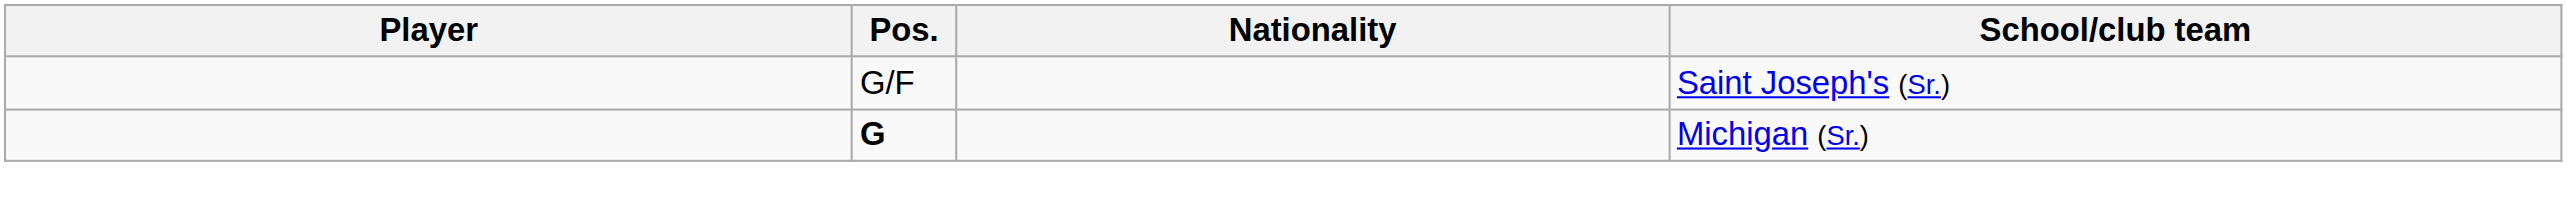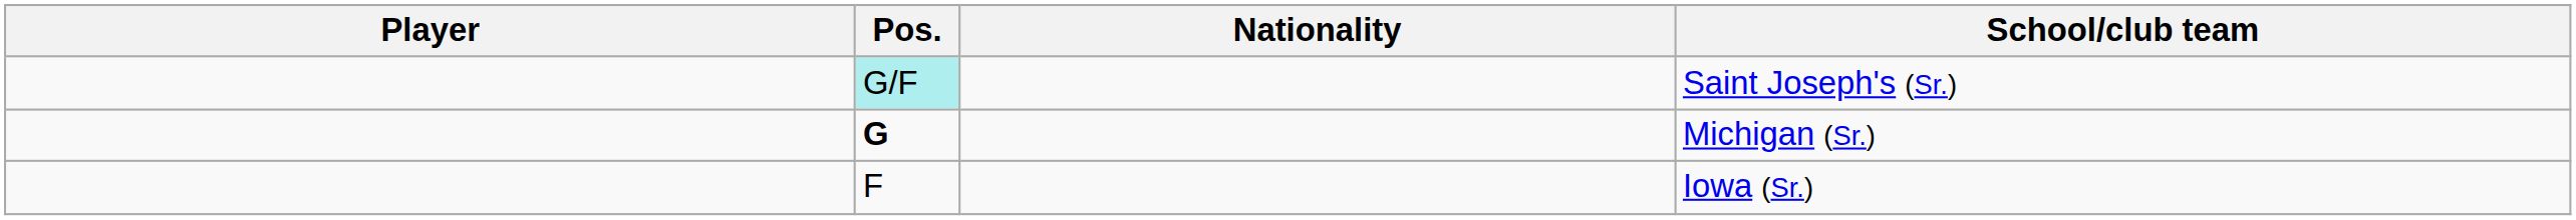Saint Joseph's (Sr.) | Pos.: no background -> paleturquoise background
+ row: F | Iowa (Sr.)
